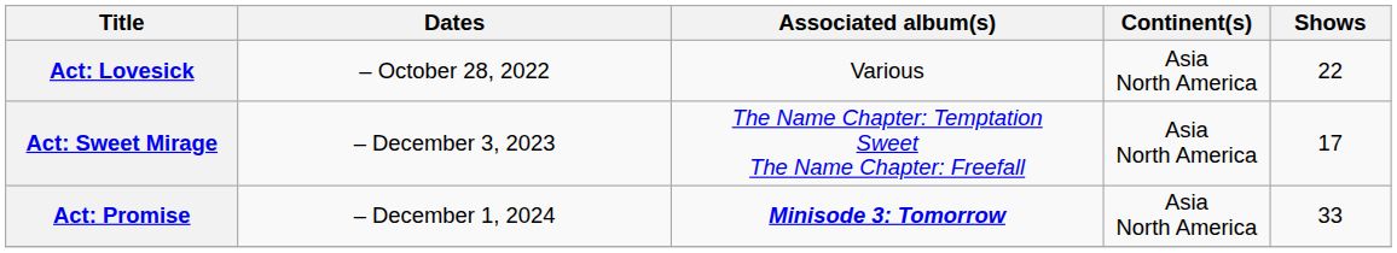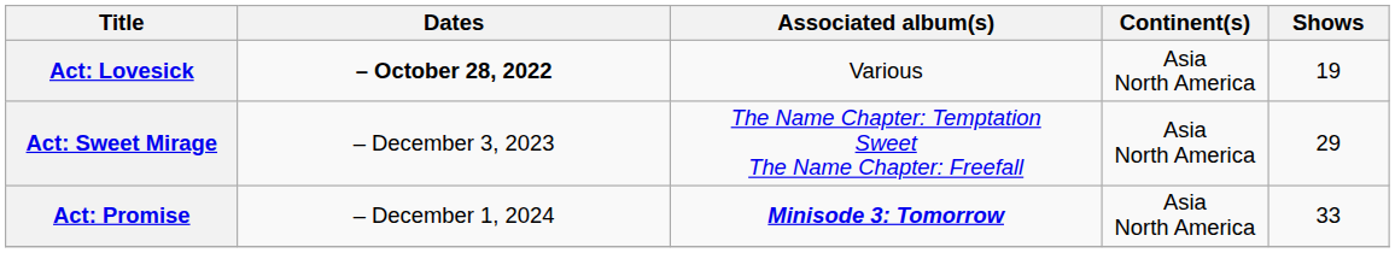Act: Lovesick | Dates: normal -> bold
Act: Lovesick | Shows: 22 -> 19
Act: Sweet Mirage | Shows: 17 -> 29
